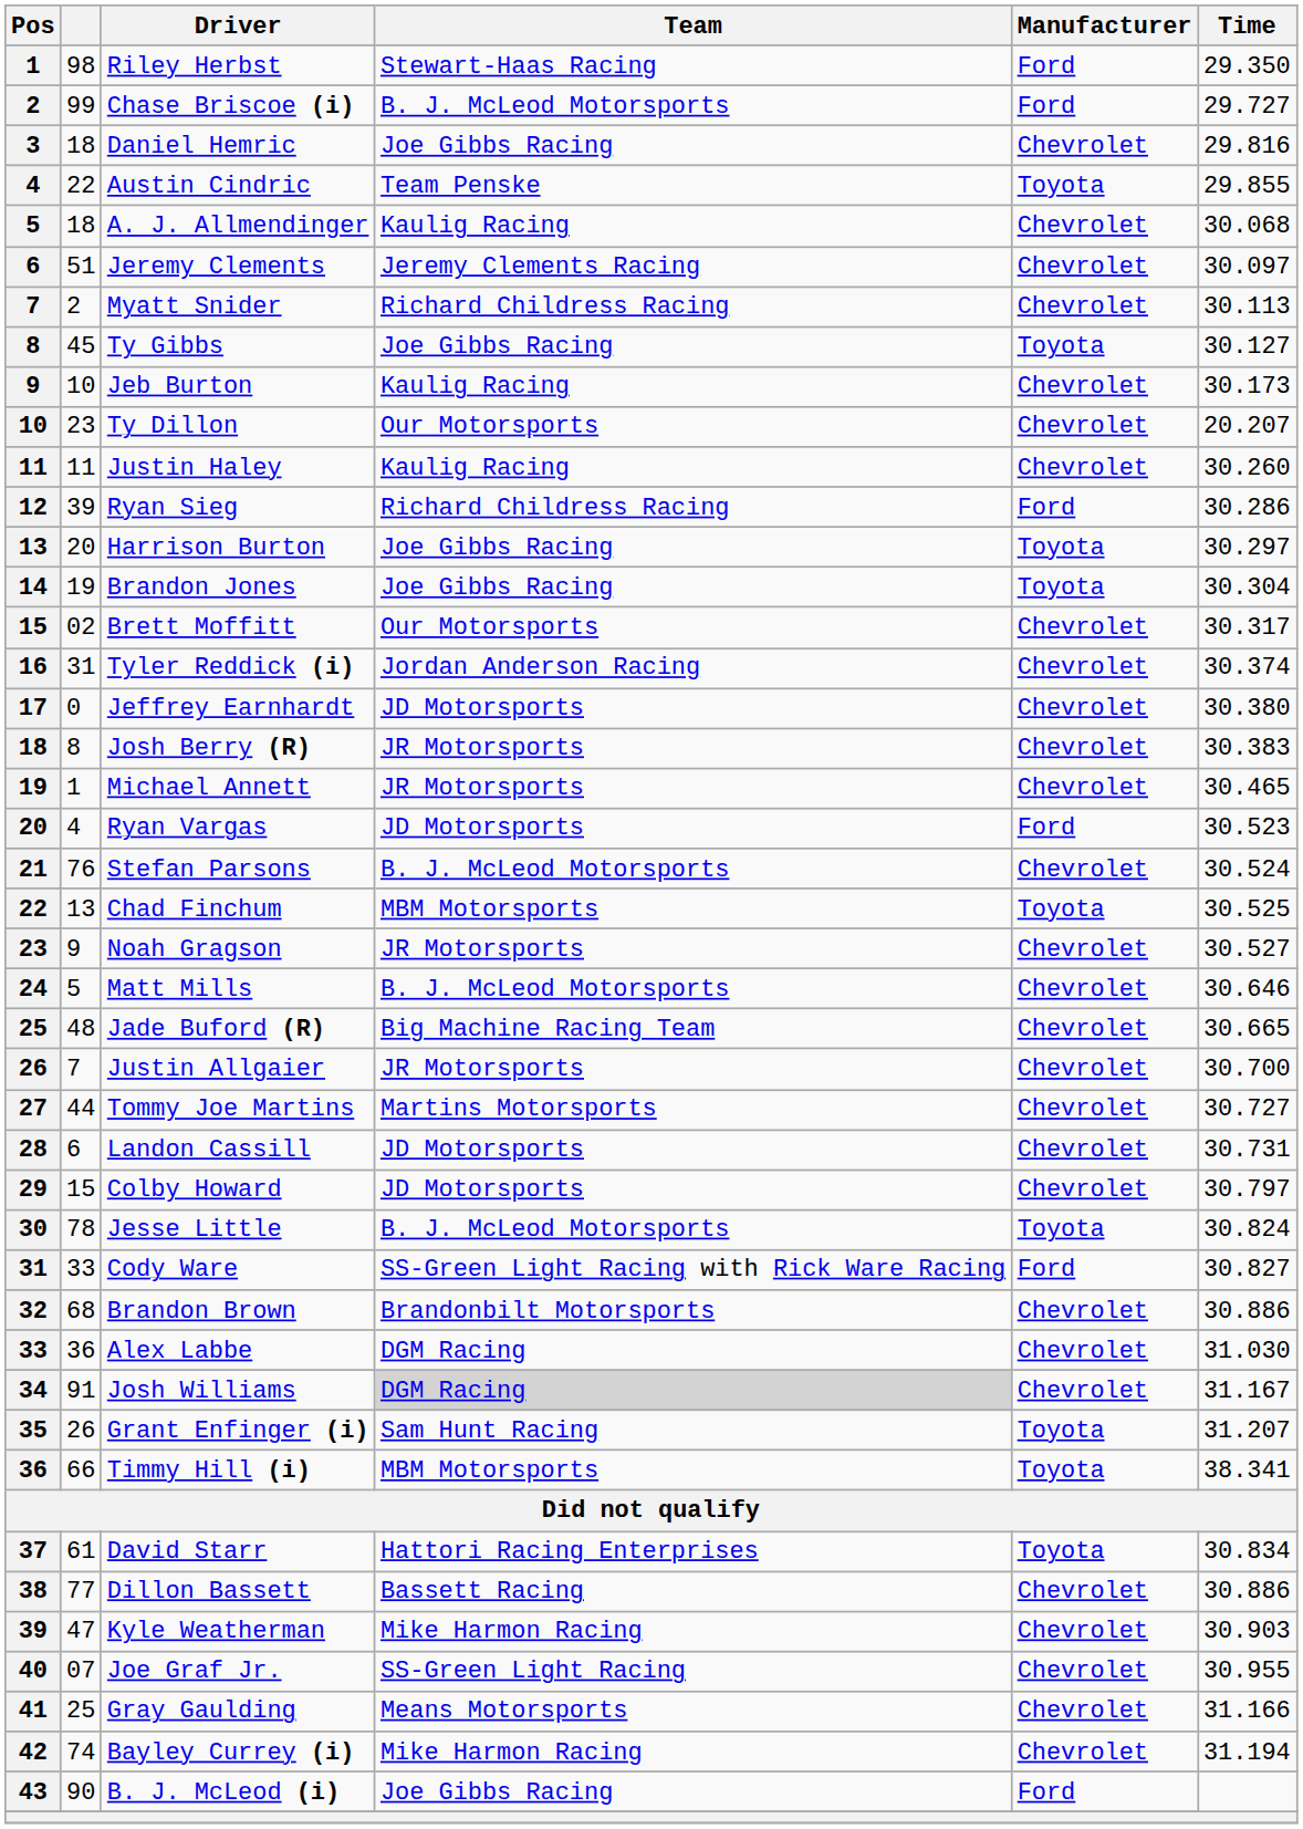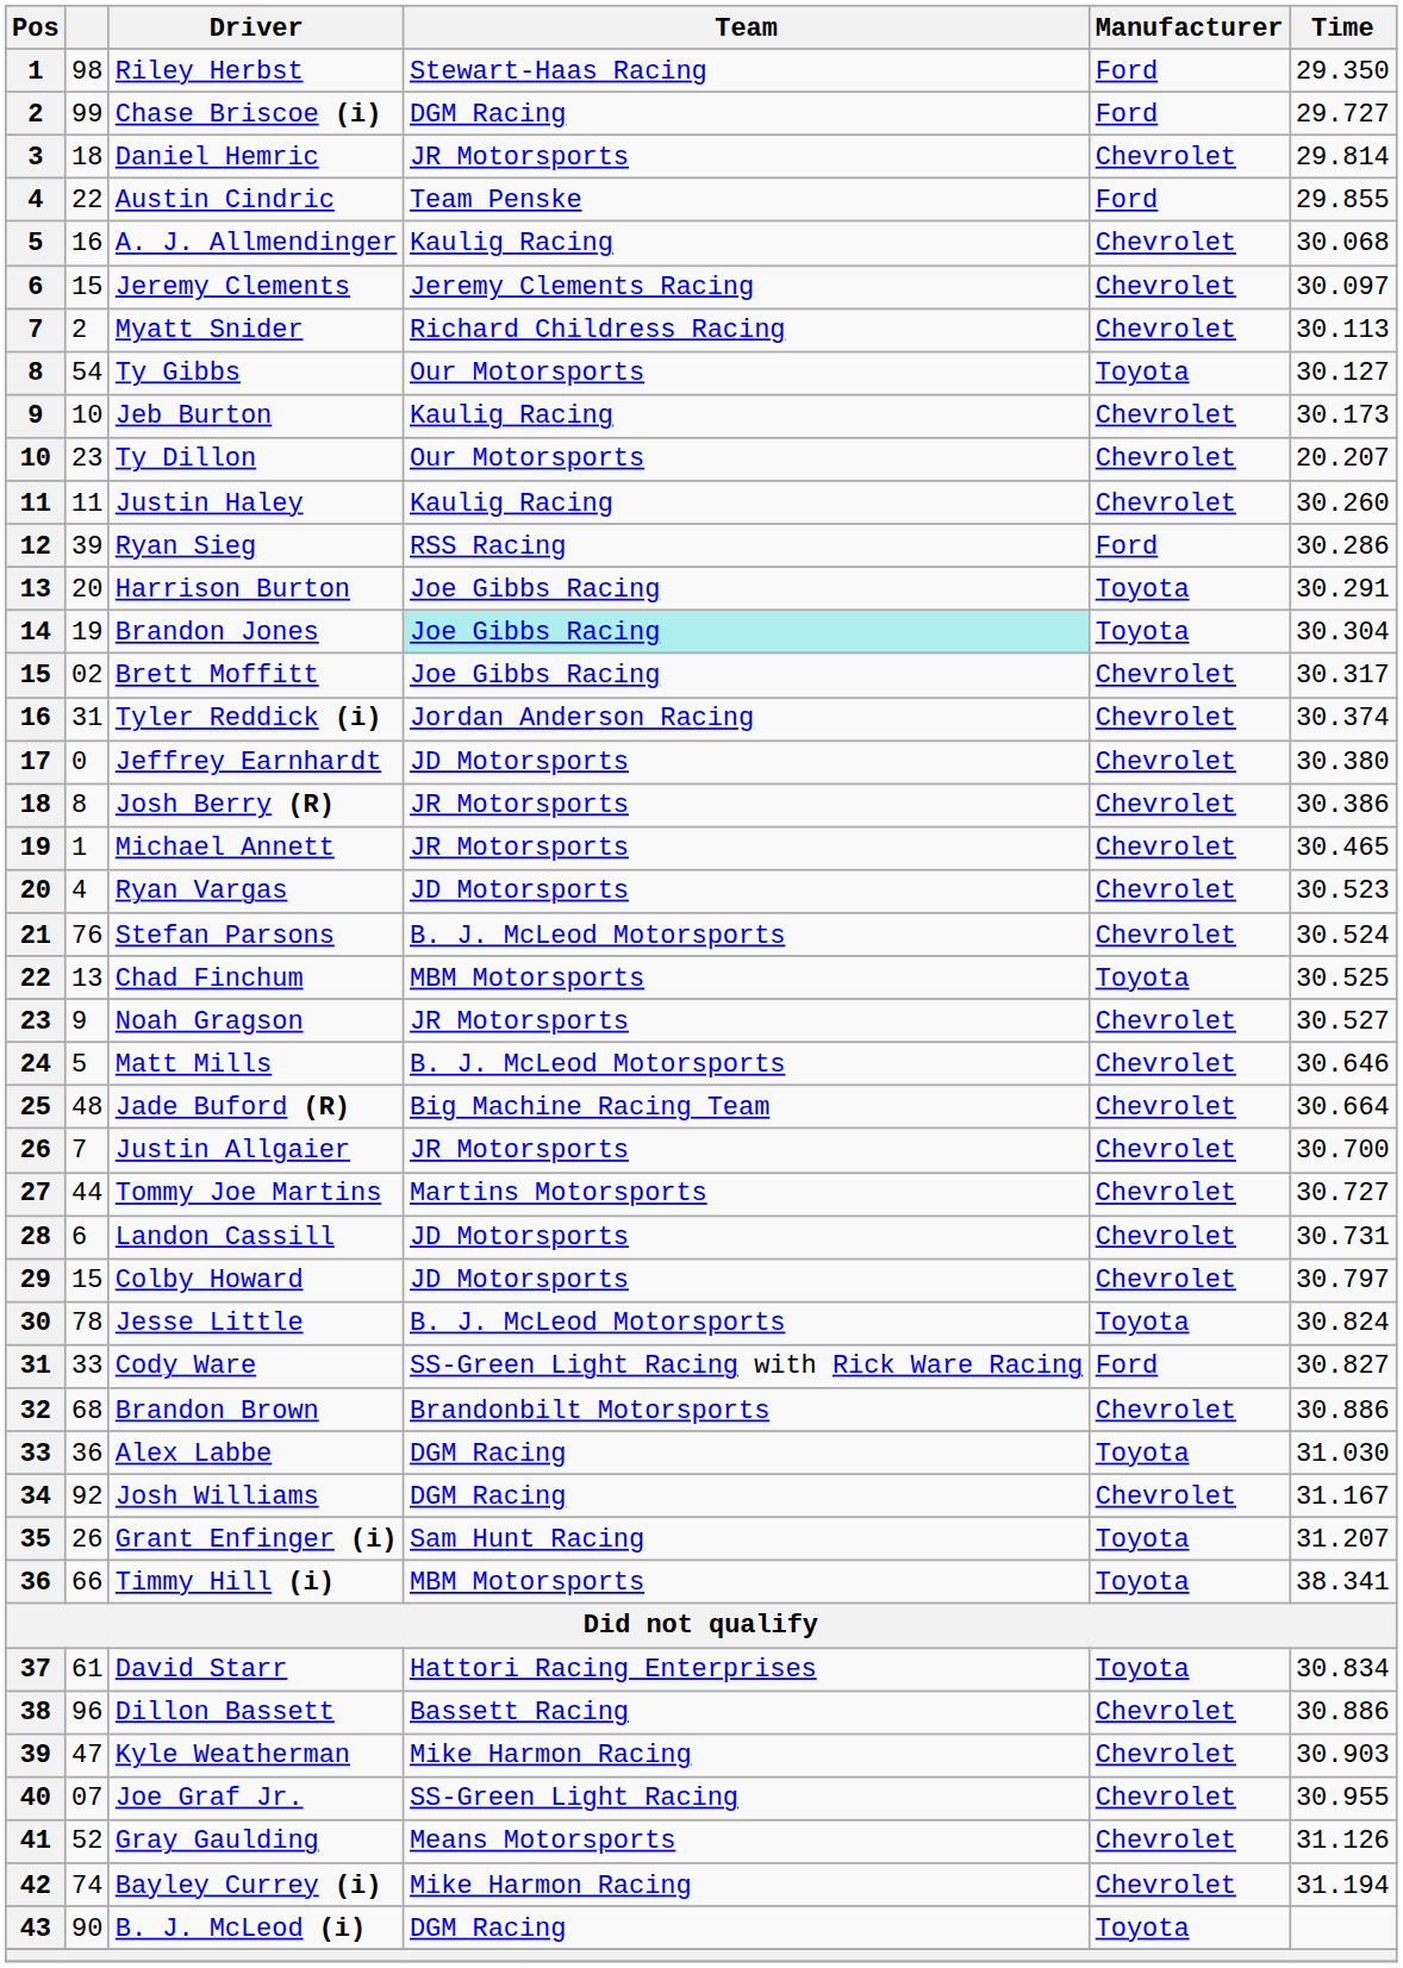Chase Briscoe (i) | Team: B. J. McLeod Motorsports -> DGM Racing
Daniel Hemric | Team: Joe Gibbs Racing -> JR Motorsports
Daniel Hemric | Time: 29.816 -> 29.814
Austin Cindric | Manufacturer: Toyota -> Ford
A. J. Allmendinger | column 2: 18 -> 16
Jeremy Clements | column 2: 51 -> 15
Ty Gibbs | column 2: 45 -> 54
Ty Gibbs | Team: Joe Gibbs Racing -> Our Motorsports
Ryan Sieg | Team: Richard Childress Racing -> RSS Racing
Harrison Burton | Time: 30.297 -> 30.291
Brandon Jones | Team: no background -> paleturquoise background
Brett Moffitt | Team: Our Motorsports -> Joe Gibbs Racing
Josh Berry (R) | Time: 30.383 -> 30.386
Ryan Vargas | Manufacturer: Ford -> Chevrolet
Jade Buford (R) | Time: 30.665 -> 30.664
Alex Labbe | Manufacturer: Chevrolet -> Toyota
Josh Williams | column 2: 91 -> 92
Josh Williams | Team: lightgrey background -> no background
Dillon Bassett | column 2: 77 -> 96
Gray Gaulding | column 2: 25 -> 52
Gray Gaulding | Time: 31.166 -> 31.126
B. J. McLeod (i) | Team: Joe Gibbs Racing -> DGM Racing
B. J. McLeod (i) | Manufacturer: Ford -> Toyota
